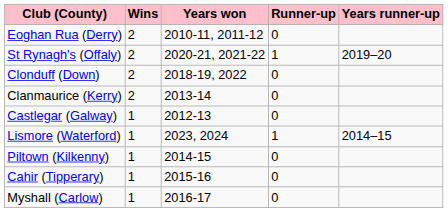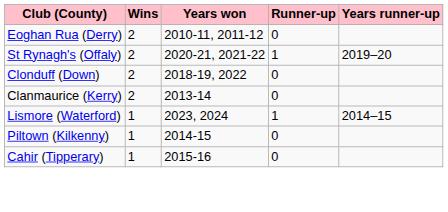- row: Castlegar (Galway) | 1 | 2012-13 | 0
- row: Myshall (Carlow) | 1 | 2016-17 | 0
